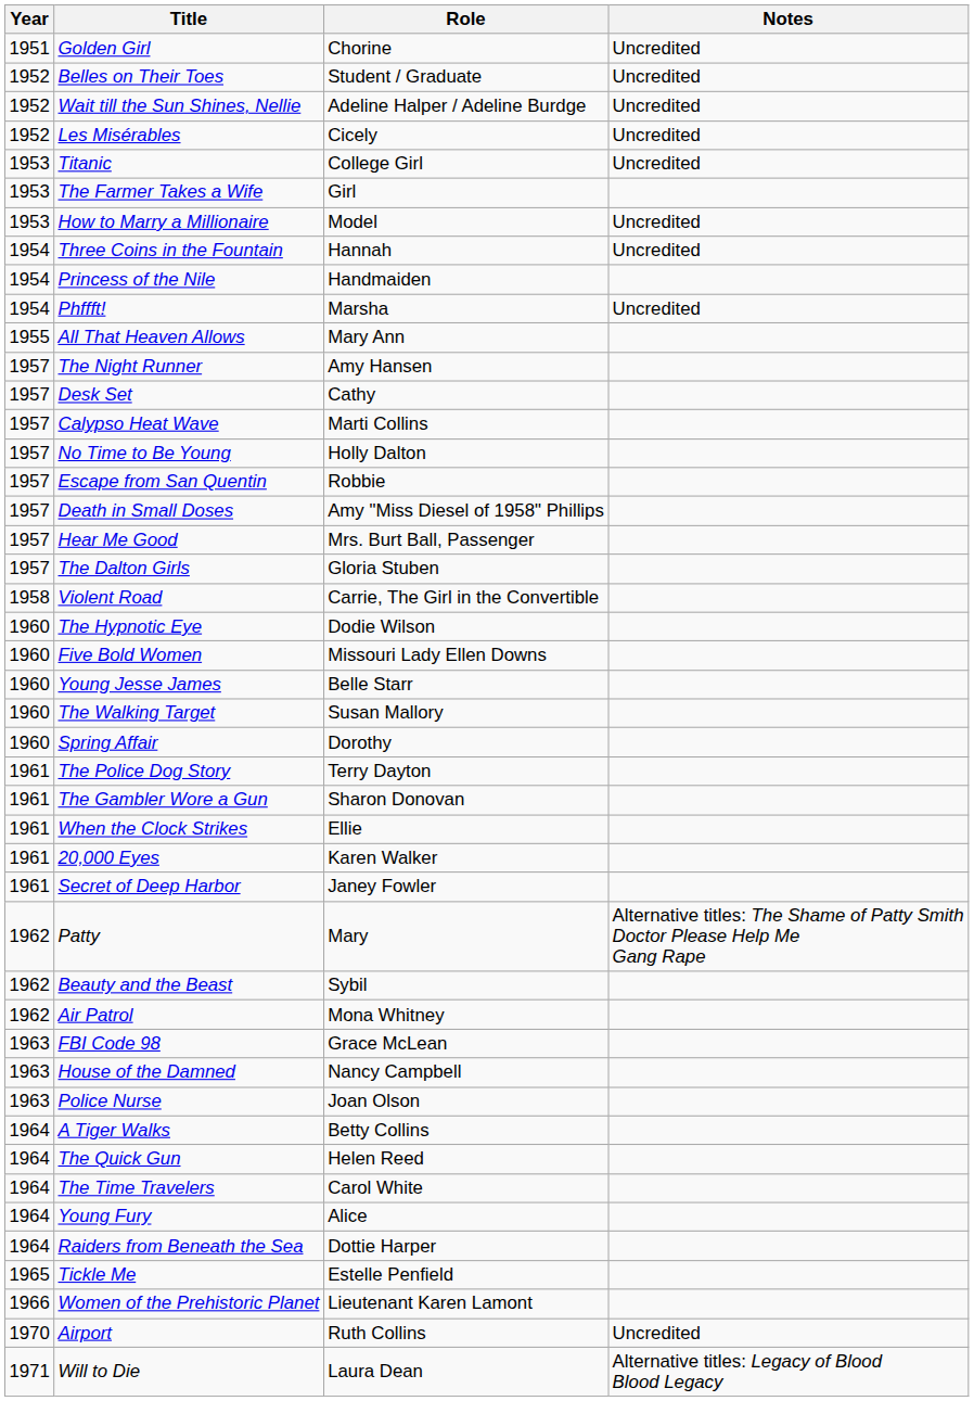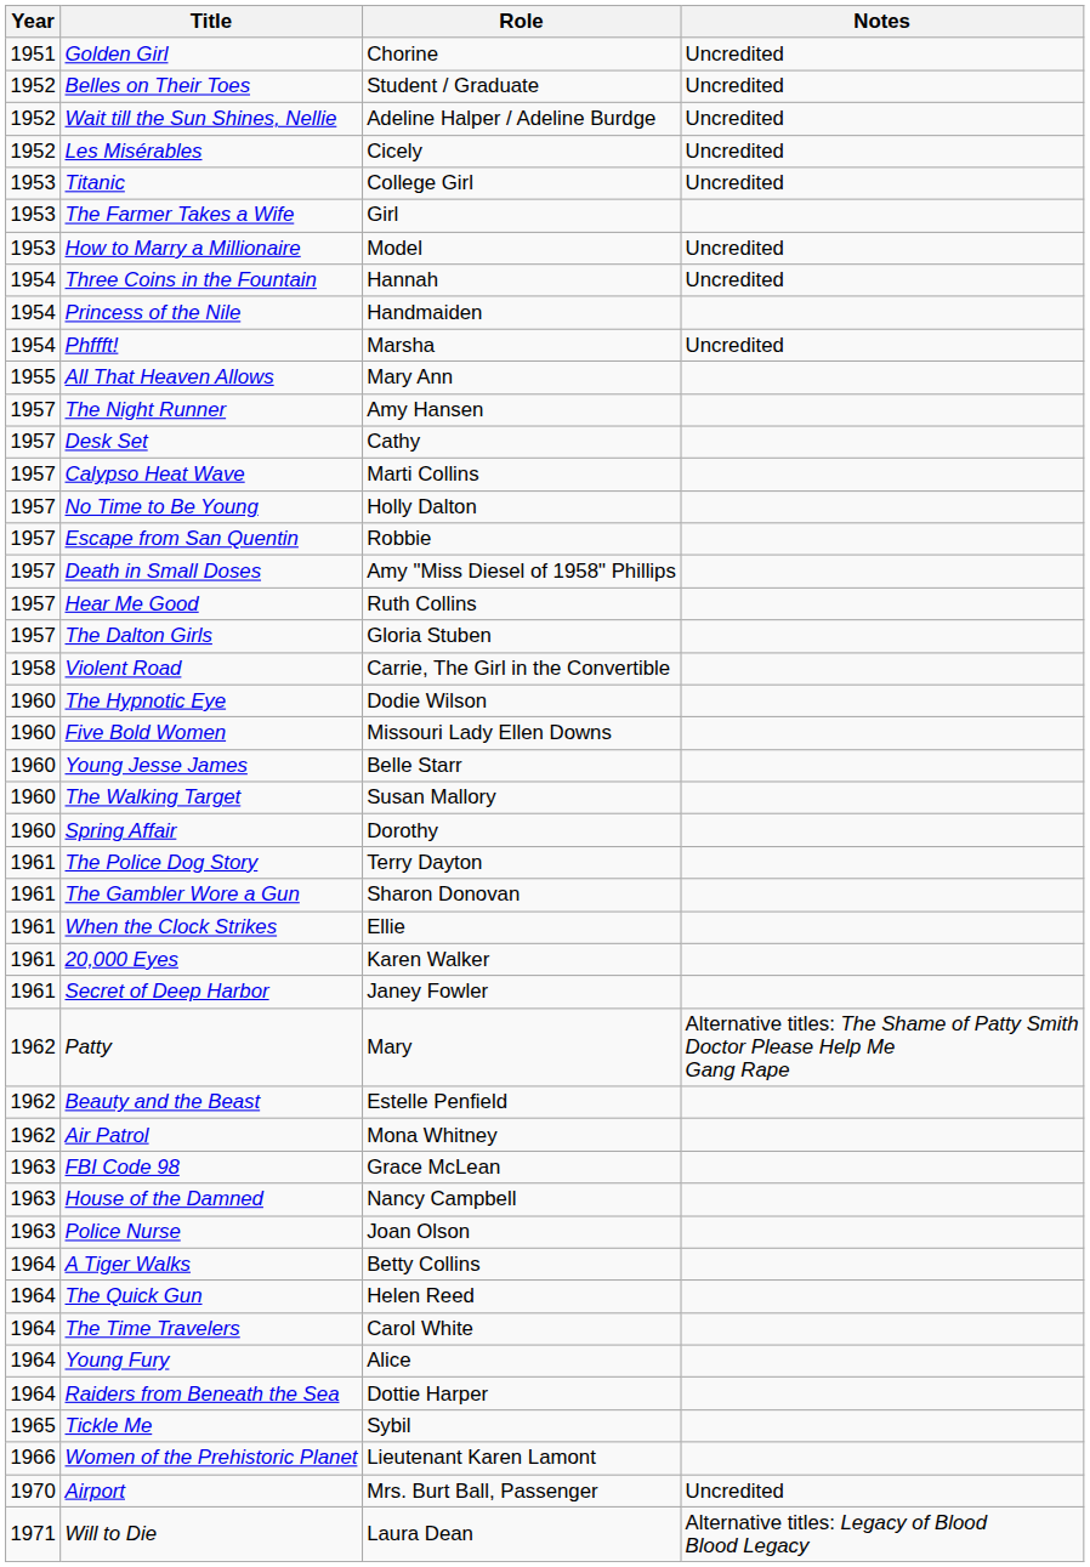Hear Me Good | Role: Mrs. Burt Ball, Passenger -> Ruth Collins
Beauty and the Beast | Role: Sybil -> Estelle Penfield
Tickle Me | Role: Estelle Penfield -> Sybil
Airport | Role: Ruth Collins -> Mrs. Burt Ball, Passenger
